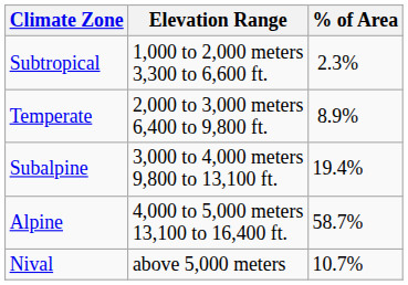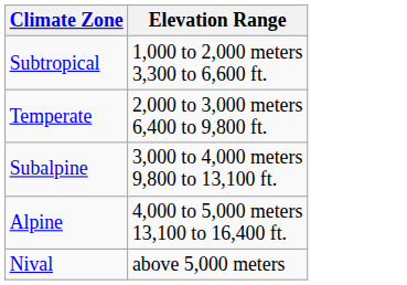- column: % of Area | 2.3% | 8.9% | 19.4% | 58.7% | 10.7%
